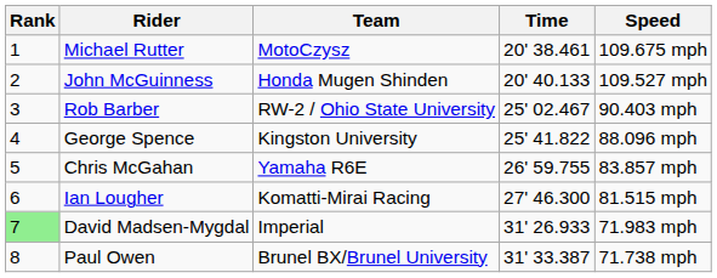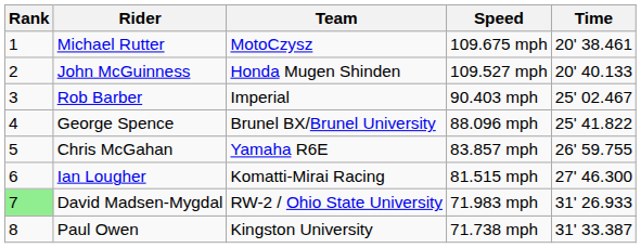columns swapped: Speed <-> Time
Rob Barber | Team: RW-2 / Ohio State University -> Imperial
George Spence | Team: Kingston University -> Brunel BX/Brunel University
David Madsen-Mygdal | Team: Imperial -> RW-2 / Ohio State University
Paul Owen | Team: Brunel BX/Brunel University -> Kingston University
